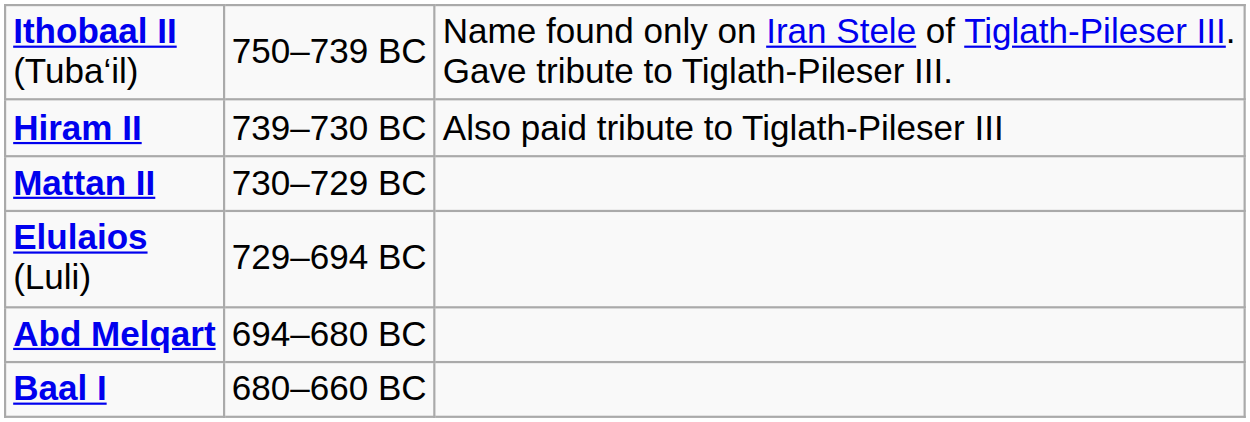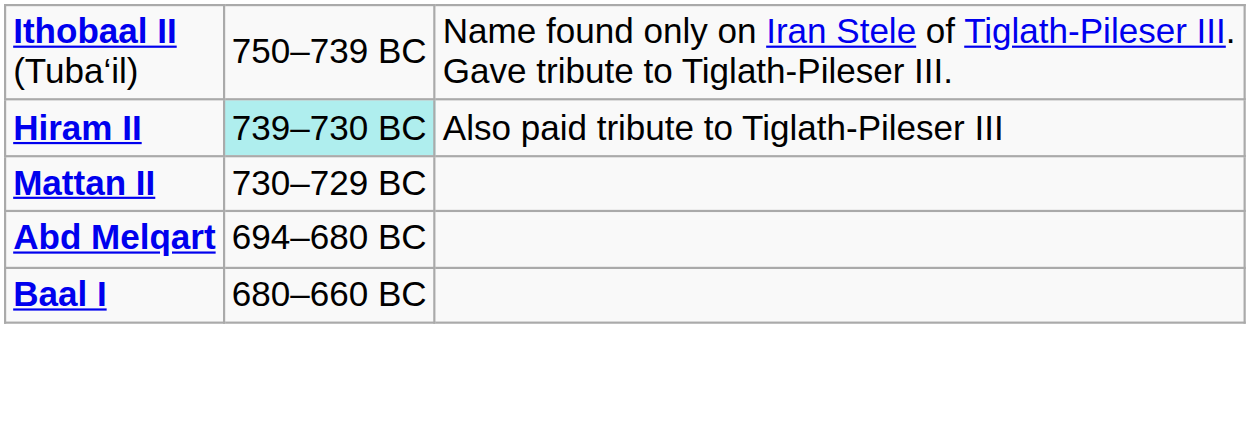Hiram II | column 2: no background -> paleturquoise background
- row: Elulaios (Luli) | 729–694 BC
